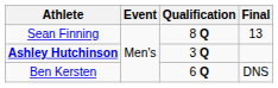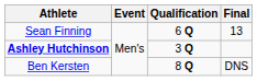Sean Finning | Qualification: 8 Q -> 6 Q
Ben Kersten | Qualification: 6 Q -> 8 Q
